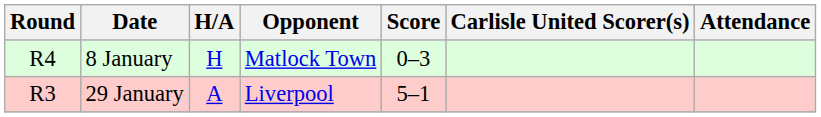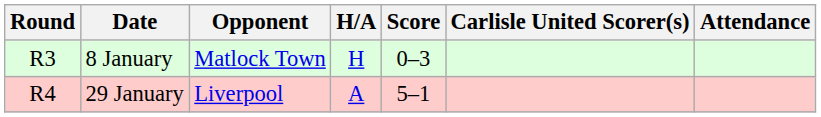columns swapped: Opponent <-> H/A
8 January | Round: R4 -> R3
29 January | Round: R3 -> R4
